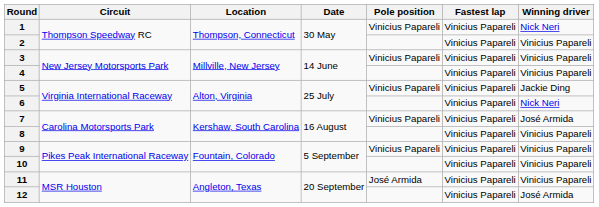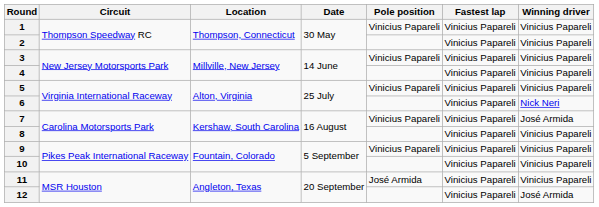1 | Winning driver: Nick Neri -> Vinicius Papareli
5 | Winning driver: Jackie Ding -> Vinicius Papareli
